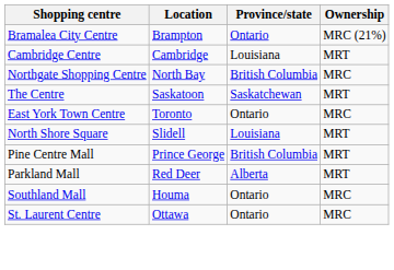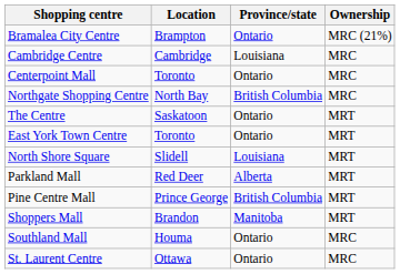Cambridge Centre | Ownership: MRT -> MRC
+ row: Centerpoint Mall | Toronto | Ontario | MRC
The Centre | Province/state: Saskatchewan -> Ontario
East York Town Centre | Ownership: MRC -> MRT
rows swapped: Pine Centre Mall <-> Parkland Mall
+ row: Shoppers Mall | Brandon | Manitoba | MRT
